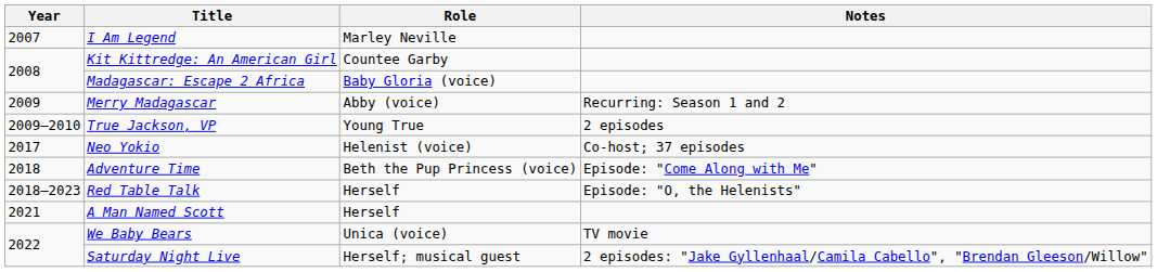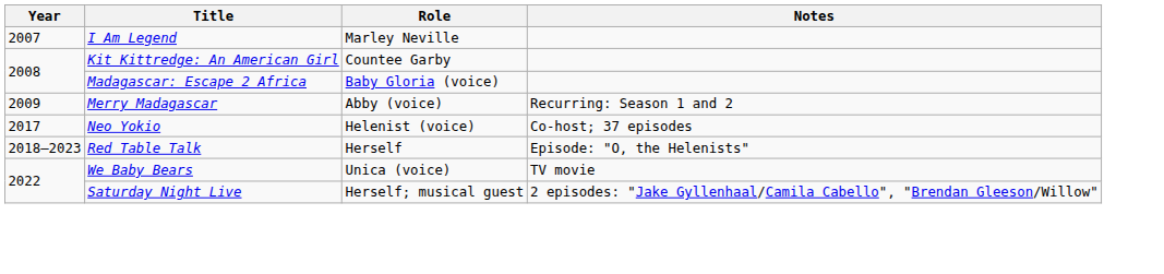- row: 2009–2010 | True Jackson, VP | Young True | 2 episodes
- row: 2018 | Adventure Time | Beth the Pup Princess (voice) | Episode: "Come Along with Me"
- row: 2021 | A Man Named Scott | Herself
